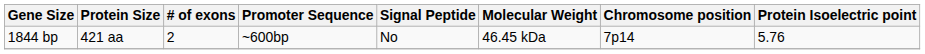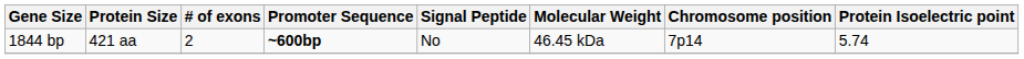1844 bp | Promoter Sequence: normal -> bold
1844 bp | Protein Isoelectric point: 5.76 -> 5.74
